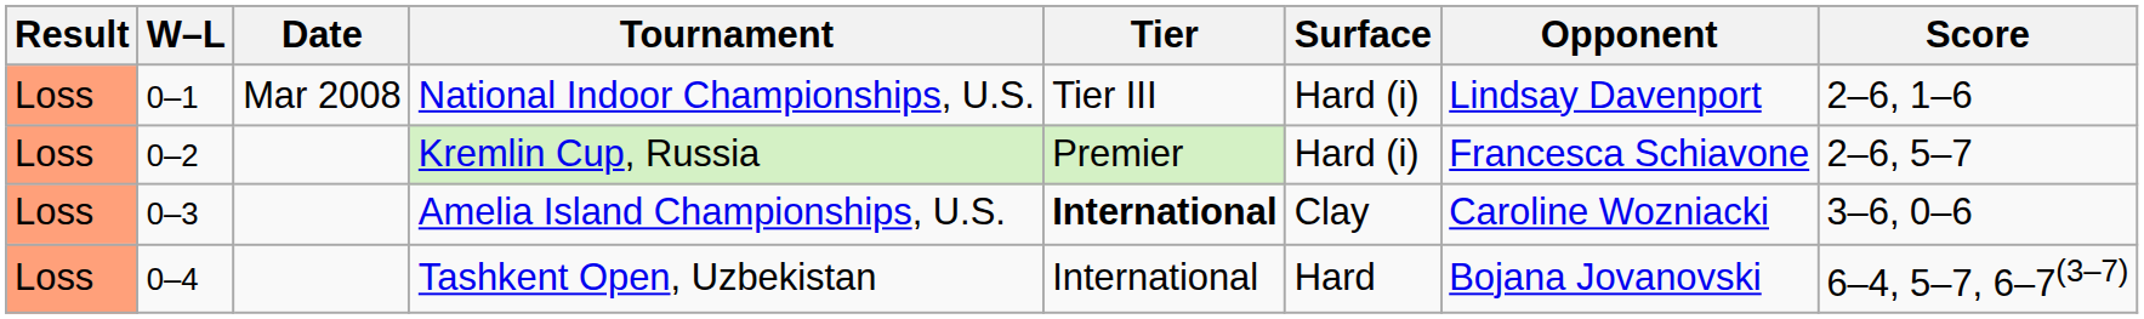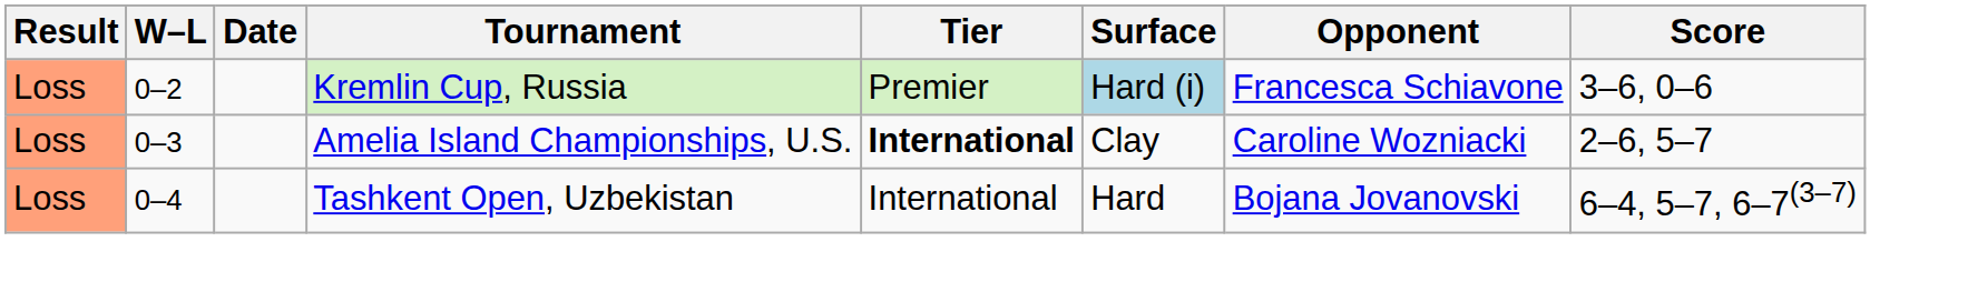- row: Loss | 0–1 | Mar 2008 | National Indoor Championships, U.S. | Tier III | Hard (i) | Lindsay Davenport | 2–6, 1–6
Kremlin Cup, Russia | Surface: no background -> lightblue background
Kremlin Cup, Russia | Score: 2–6, 5–7 -> 3–6, 0–6
Amelia Island Championships, U.S. | Score: 3–6, 0–6 -> 2–6, 5–7
